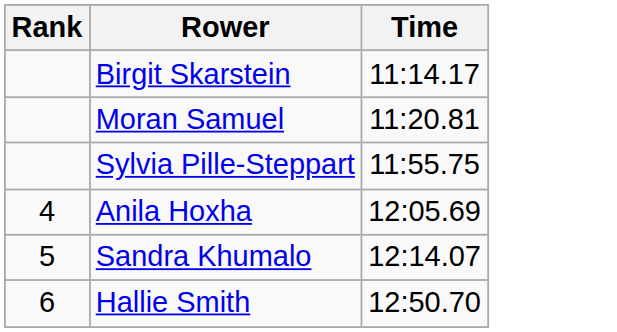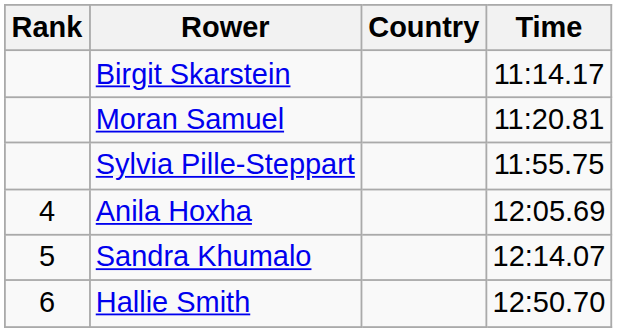+ column: Country
